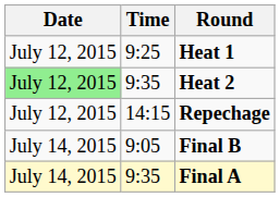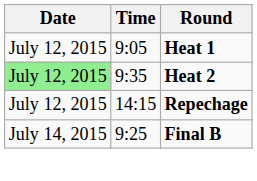Heat 1 | Time: 9:25 -> 9:05
Final B | Time: 9:05 -> 9:25
- row: July 14, 2015 | 9:35 | Final A
